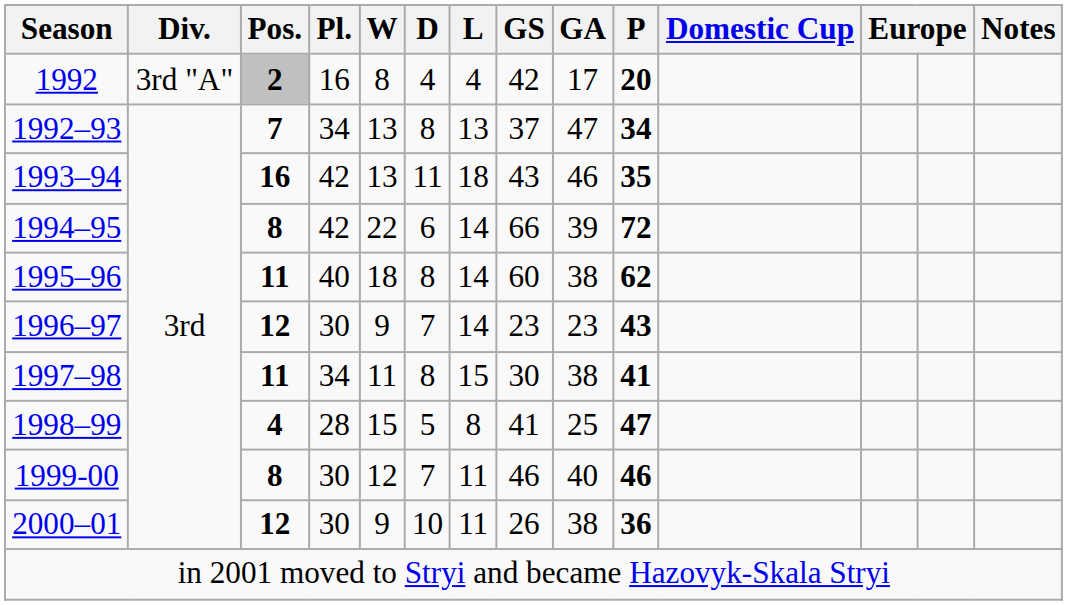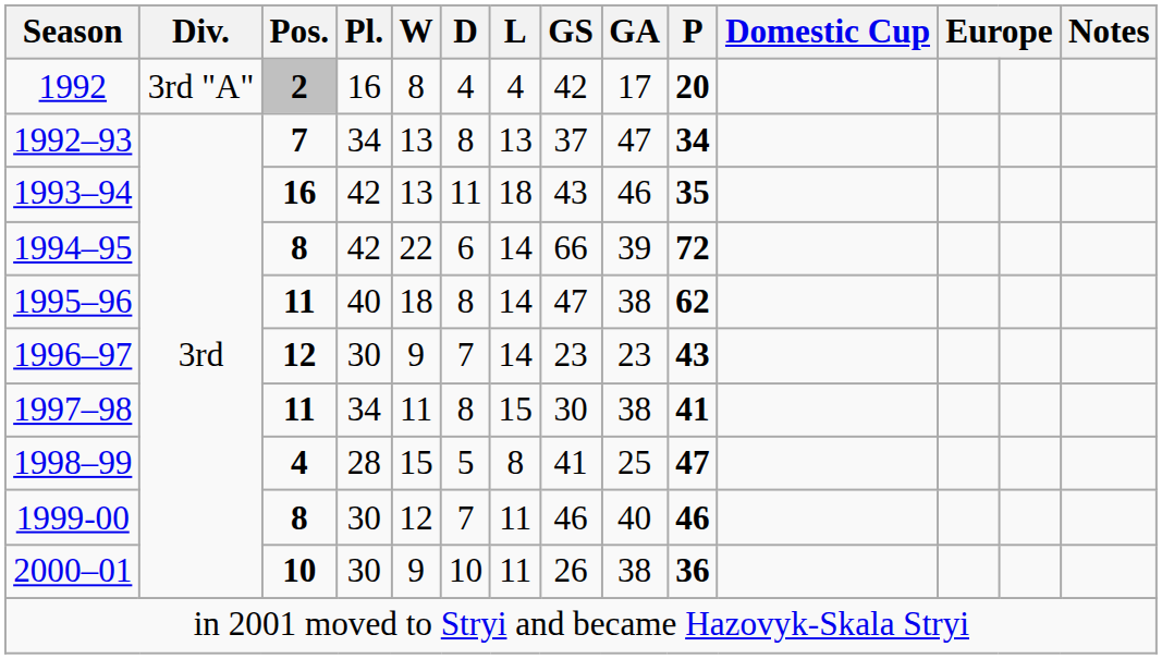1995–96 | GS: 60 -> 47
2000–01 | Pos.: 12 -> 10
